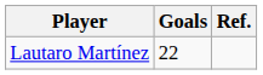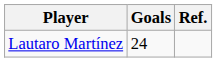Lautaro Martínez | Goals: 22 -> 24
